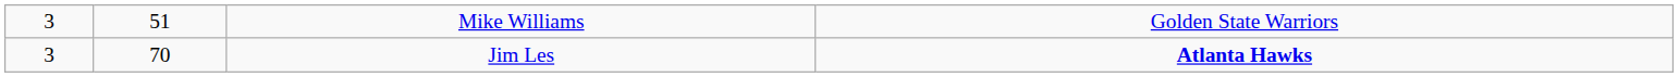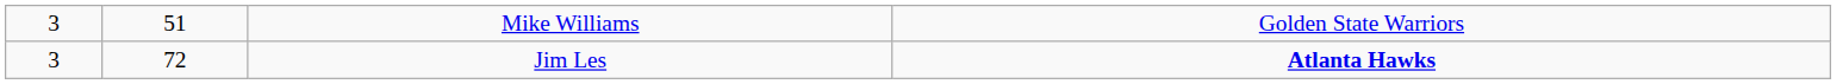Jim Les | column 2: 70 -> 72
